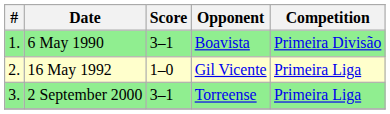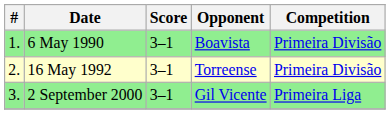16 May 1992 | Score: 1–0 -> 3–1
16 May 1992 | Opponent: Gil Vicente -> Torreense
16 May 1992 | Competition: Primeira Liga -> Primeira Divisão
2 September 2000 | Opponent: Torreense -> Gil Vicente
